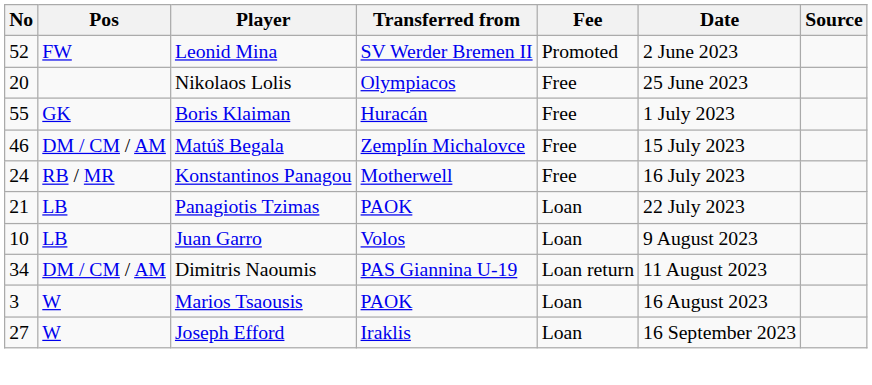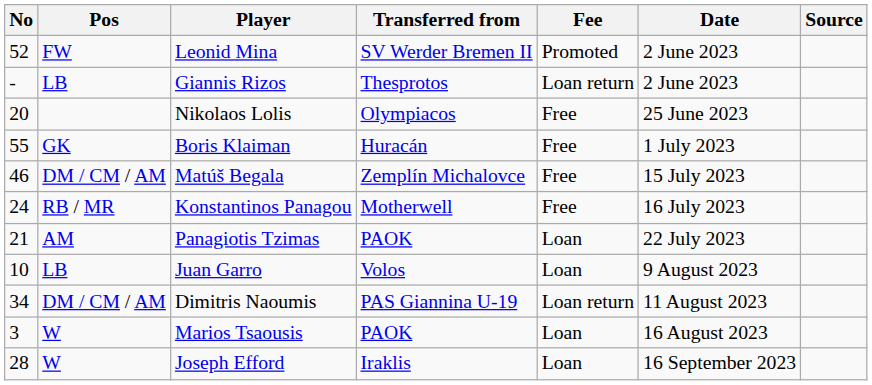+ row: - | LB | Giannis Rizos | Thesprotos | Loan return | 2 June 2023
Panagiotis Tzimas | Pos: LB -> AM
Joseph Efford | No: 27 -> 28
